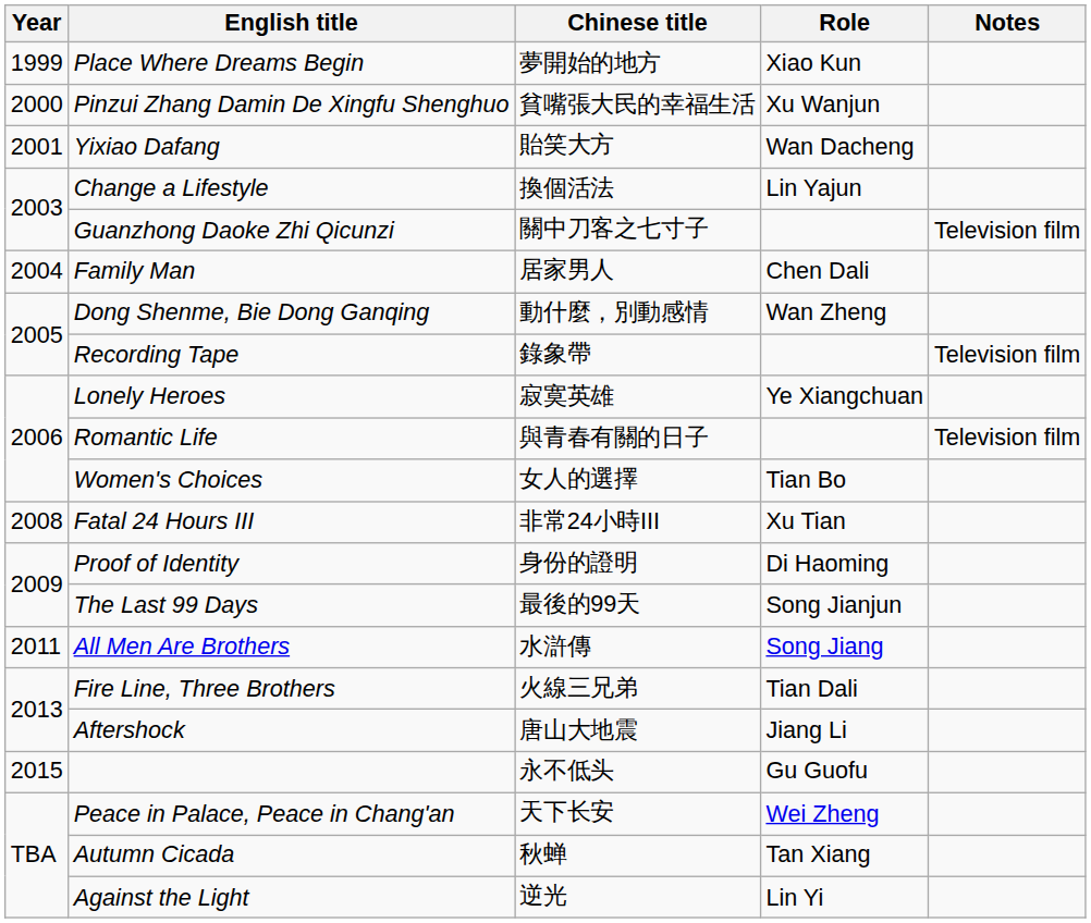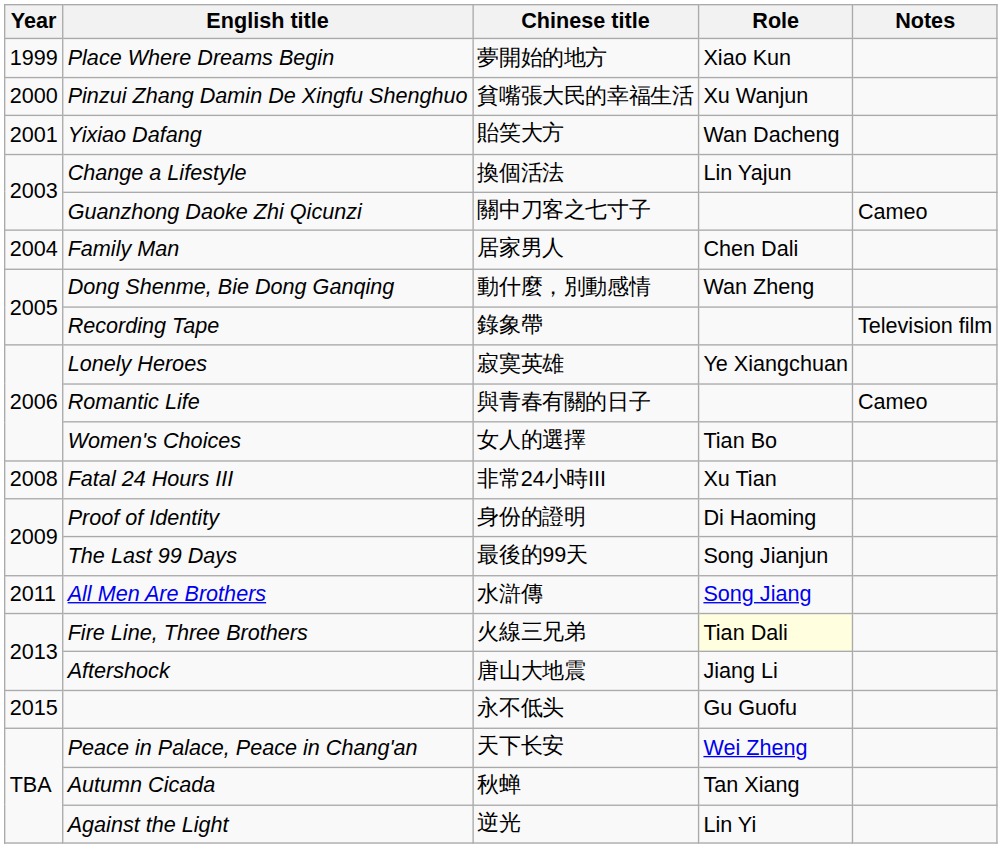Guanzhong Daoke Zhi Qicunzi | Notes: Television film -> Cameo
Romantic Life | Notes: Television film -> Cameo
Fire Line, Three Brothers | Role: no background -> lightyellow background
